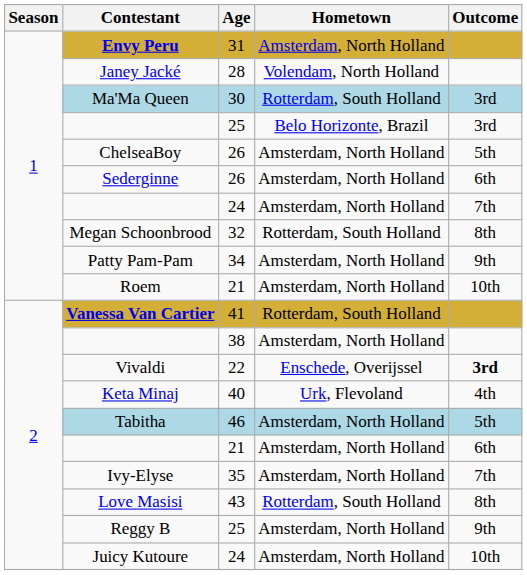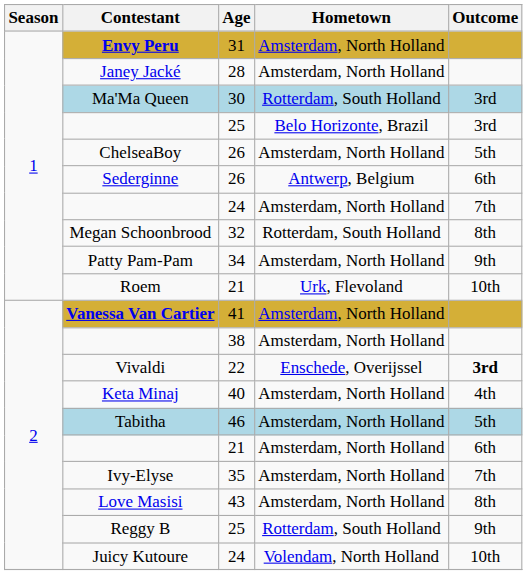Janey Jacké | Hometown: Volendam, North Holland -> Amsterdam, North Holland
Sederginne | Hometown: Amsterdam, North Holland -> Antwerp, Belgium
Roem | Hometown: Amsterdam, North Holland -> Urk, Flevoland
Vanessa Van Cartier | Hometown: Rotterdam, South Holland -> Amsterdam, North Holland
Keta Minaj | Hometown: Urk, Flevoland -> Amsterdam, North Holland
Love Masisi | Hometown: Rotterdam, South Holland -> Amsterdam, North Holland
Reggy B | Hometown: Amsterdam, North Holland -> Rotterdam, South Holland
Juicy Kutoure | Hometown: Amsterdam, North Holland -> Volendam, North Holland
